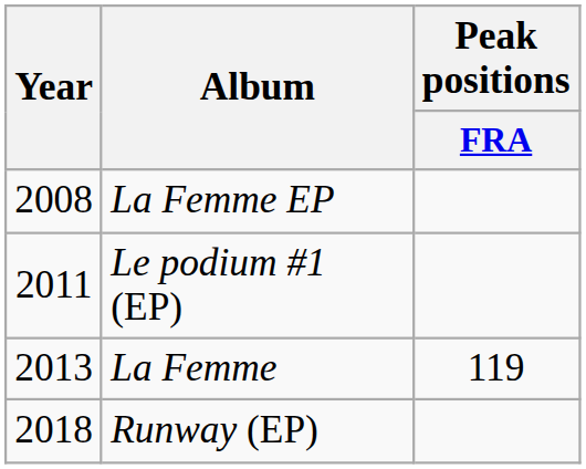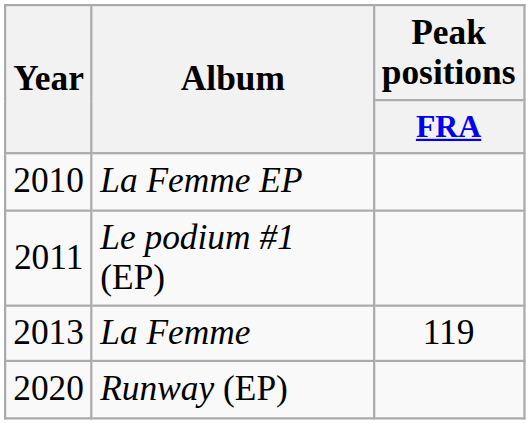La Femme EP | Year: 2008 -> 2010
Runway (EP) | Year: 2018 -> 2020
